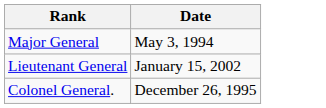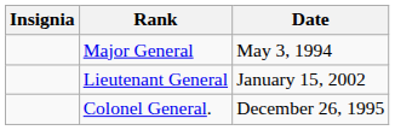+ column: Insignia
